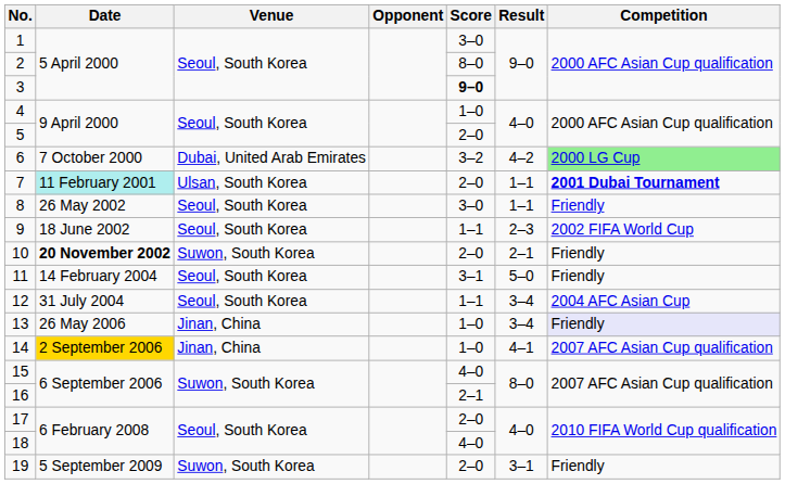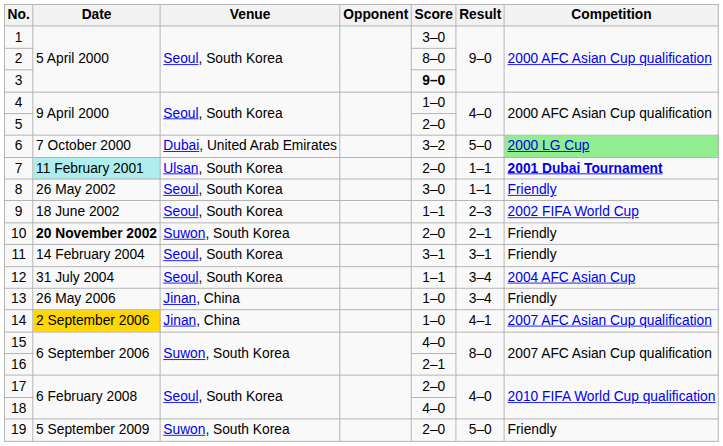6 | Result: 4–2 -> 5–0
11 | Result: 5–0 -> 3–1
13 | Competition: lavender background -> no background
19 | Result: 3–1 -> 5–0
